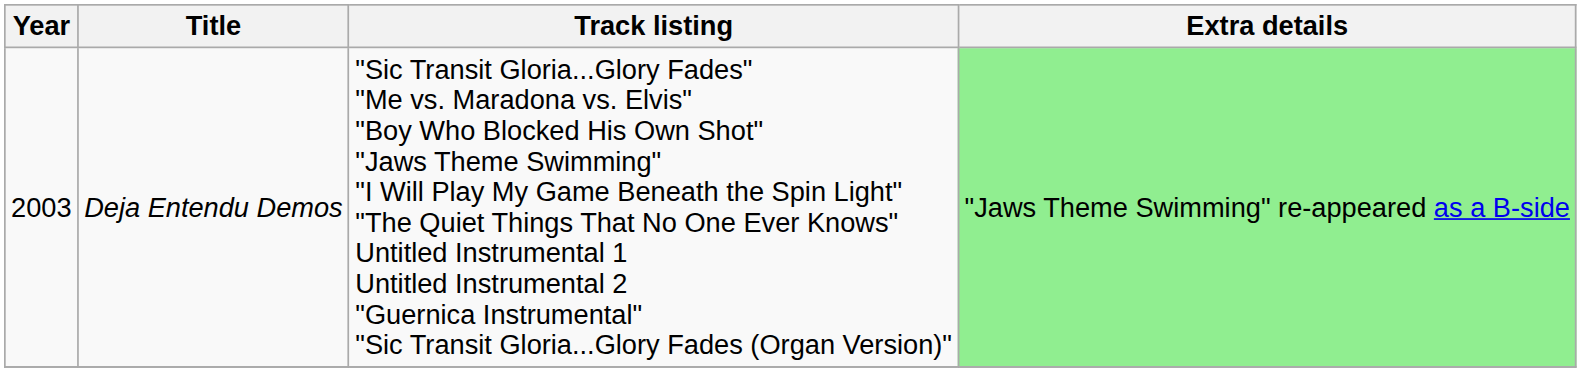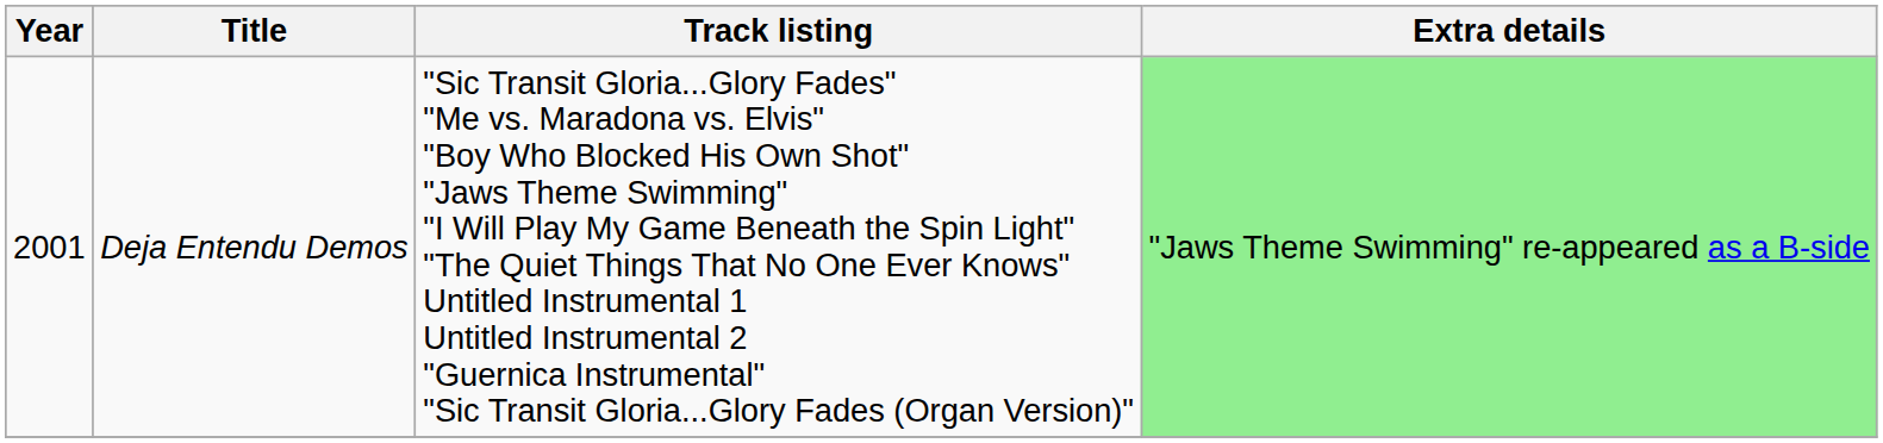Deja Entendu Demos | Year: 2003 -> 2001
